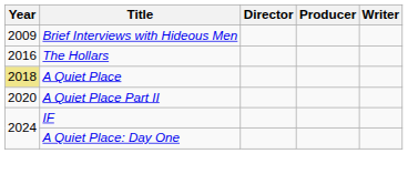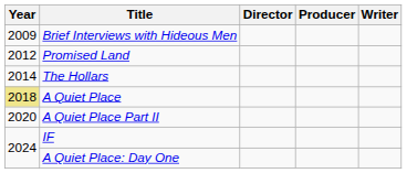+ row: 2012 | Promised Land
The Hollars | Year: 2016 -> 2014
